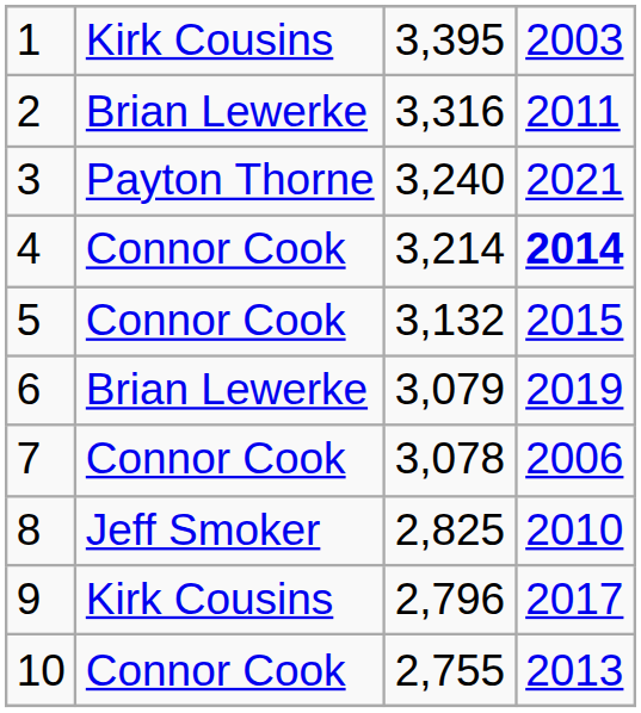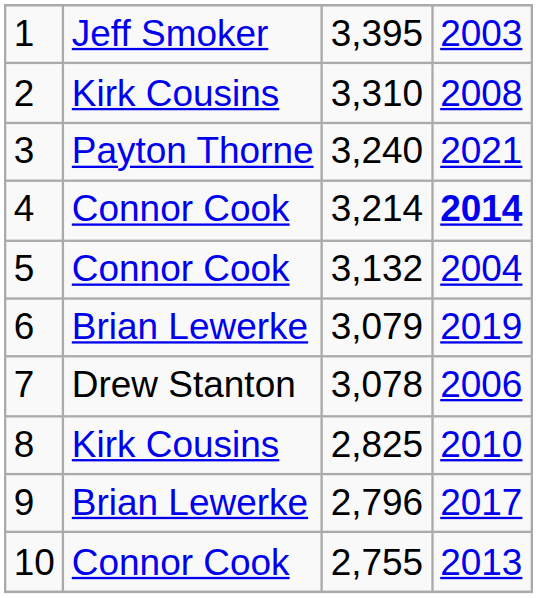1 | column 2: Kirk Cousins -> Jeff Smoker
2 | column 2: Brian Lewerke -> Kirk Cousins
2 | column 3: 3,316 -> 3,310
2 | column 4: 2011 -> 2008
5 | column 4: 2015 -> 2004
7 | column 2: Connor Cook -> Drew Stanton
8 | column 2: Jeff Smoker -> Kirk Cousins
9 | column 2: Kirk Cousins -> Brian Lewerke
